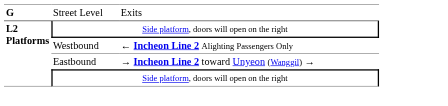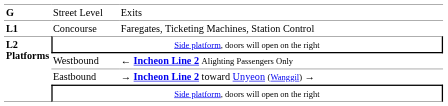+ row: L1 | Concourse | Faregates, Ticketing Machines, Station Control
